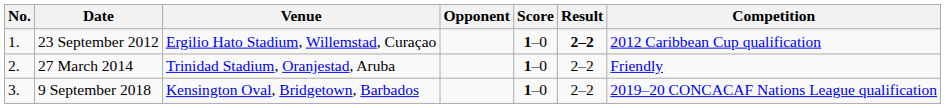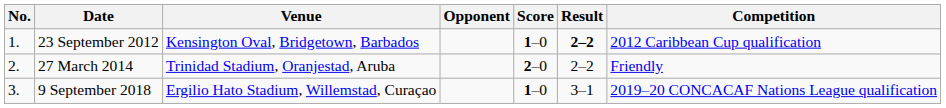23 September 2012 | Venue: Ergilio Hato Stadium, Willemstad, Curaçao -> Kensington Oval, Bridgetown, Barbados
27 March 2014 | Score: 1–0 -> 2–0
9 September 2018 | Venue: Kensington Oval, Bridgetown, Barbados -> Ergilio Hato Stadium, Willemstad, Curaçao
9 September 2018 | Result: 2–2 -> 3–1
